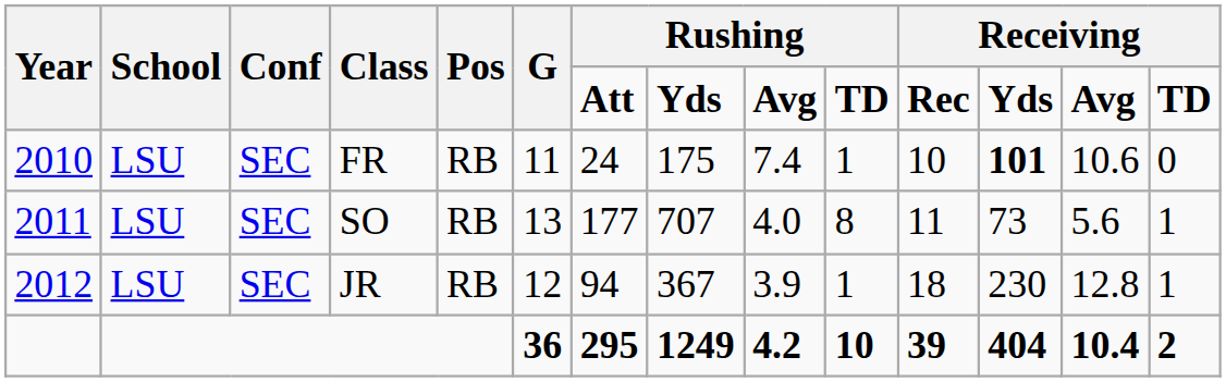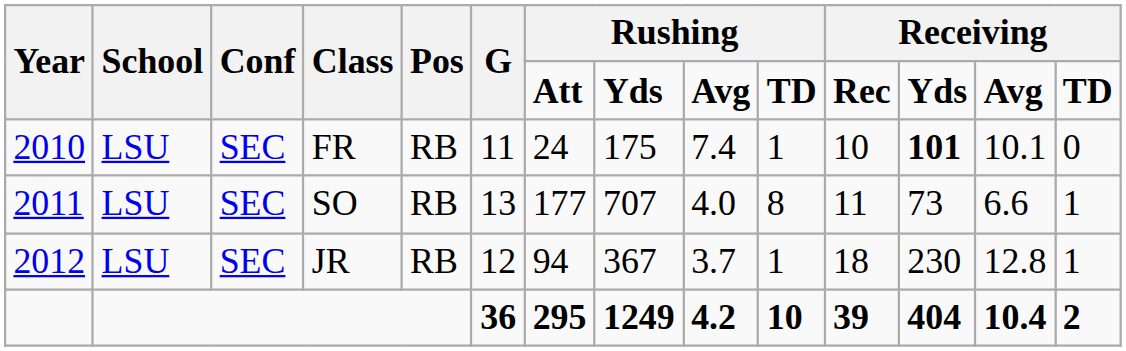FR | column 13: 10.6 -> 10.1
SO | column 13: 5.6 -> 6.6
JR | column 9: 3.9 -> 3.7
